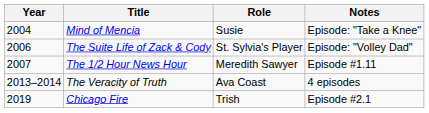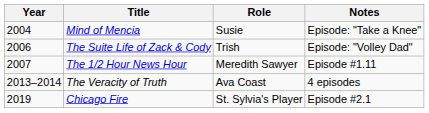The Suite Life of Zack & Cody | Role: St. Sylvia's Player -> Trish
Chicago Fire | Role: Trish -> St. Sylvia's Player
